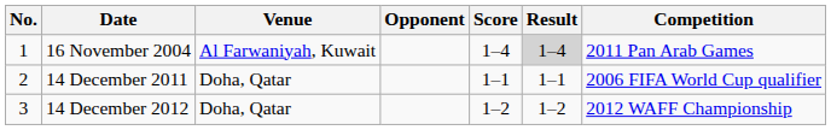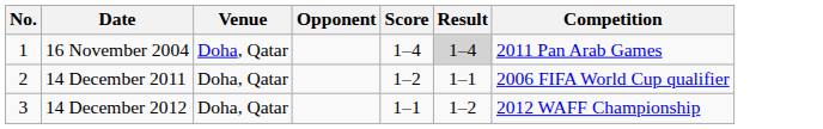16 November 2004 | Venue: Al Farwaniyah, Kuwait -> Doha, Qatar
14 December 2011 | Score: 1–1 -> 1–2
14 December 2012 | Score: 1–2 -> 1–1
